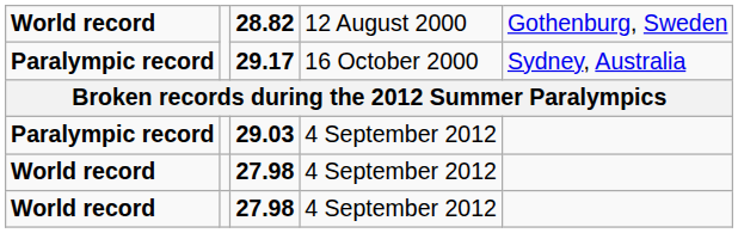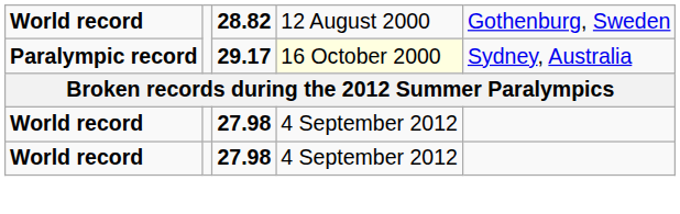29.17 | column 4: no background -> lightyellow background
- row: Paralympic record | 29.03 | 4 September 2012
